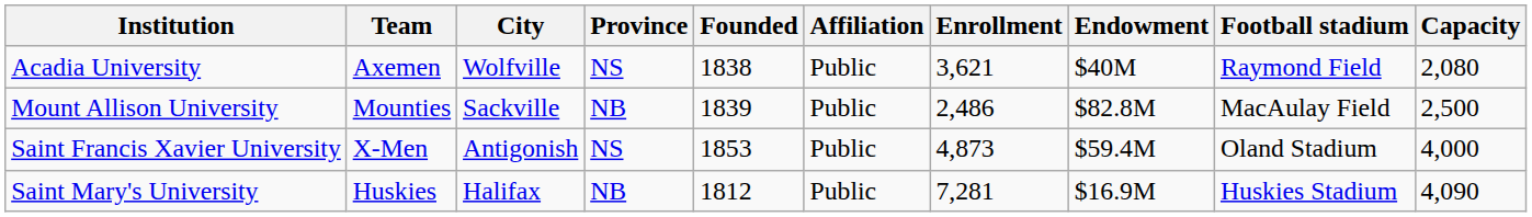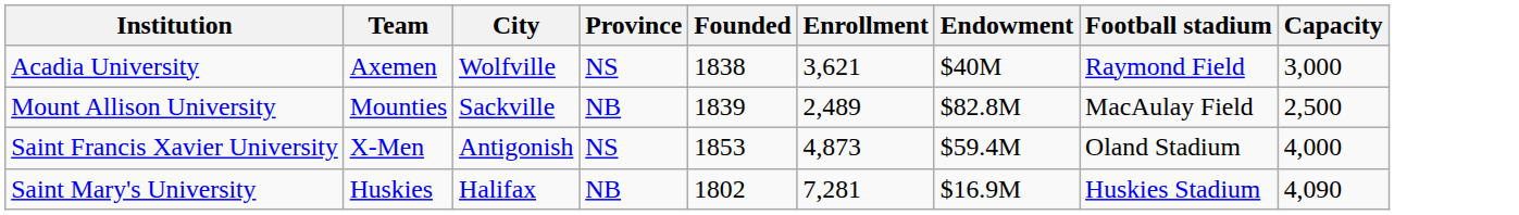- column: Affiliation | Public | Public | Public | Public
Acadia University | Capacity: 2,080 -> 3,000
Mount Allison University | Enrollment: 2,486 -> 2,489
Saint Mary's University | Founded: 1812 -> 1802
